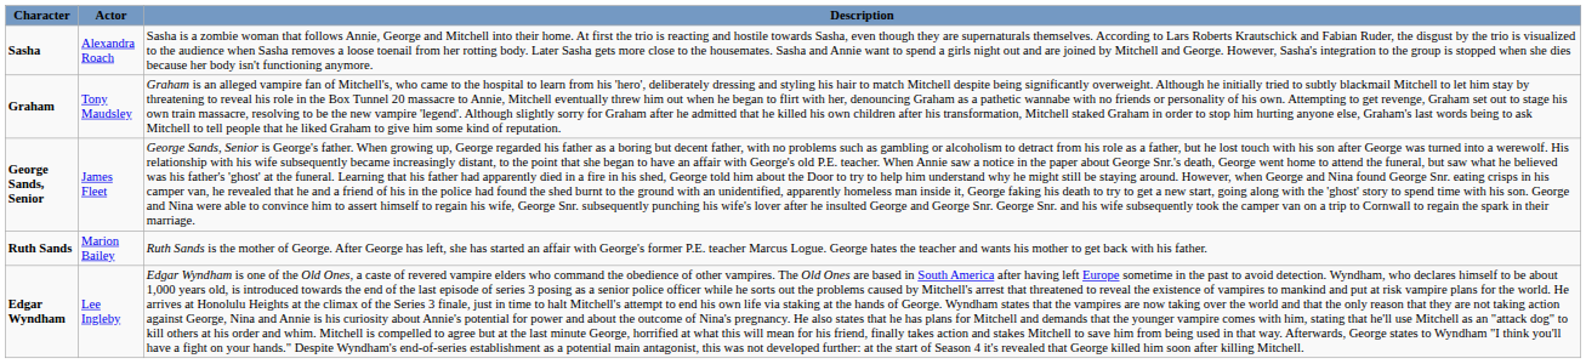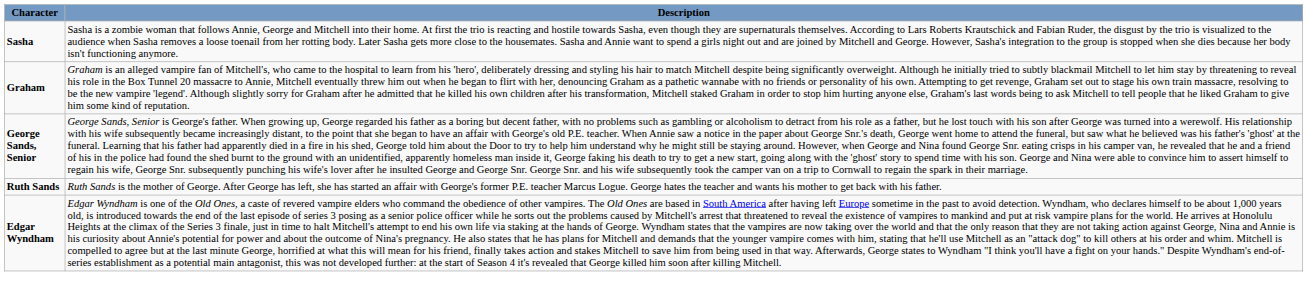- column: Actor | Alexandra Roach | Tony Maudsley | James Fleet | Marion Bailey | Lee Ingleby
